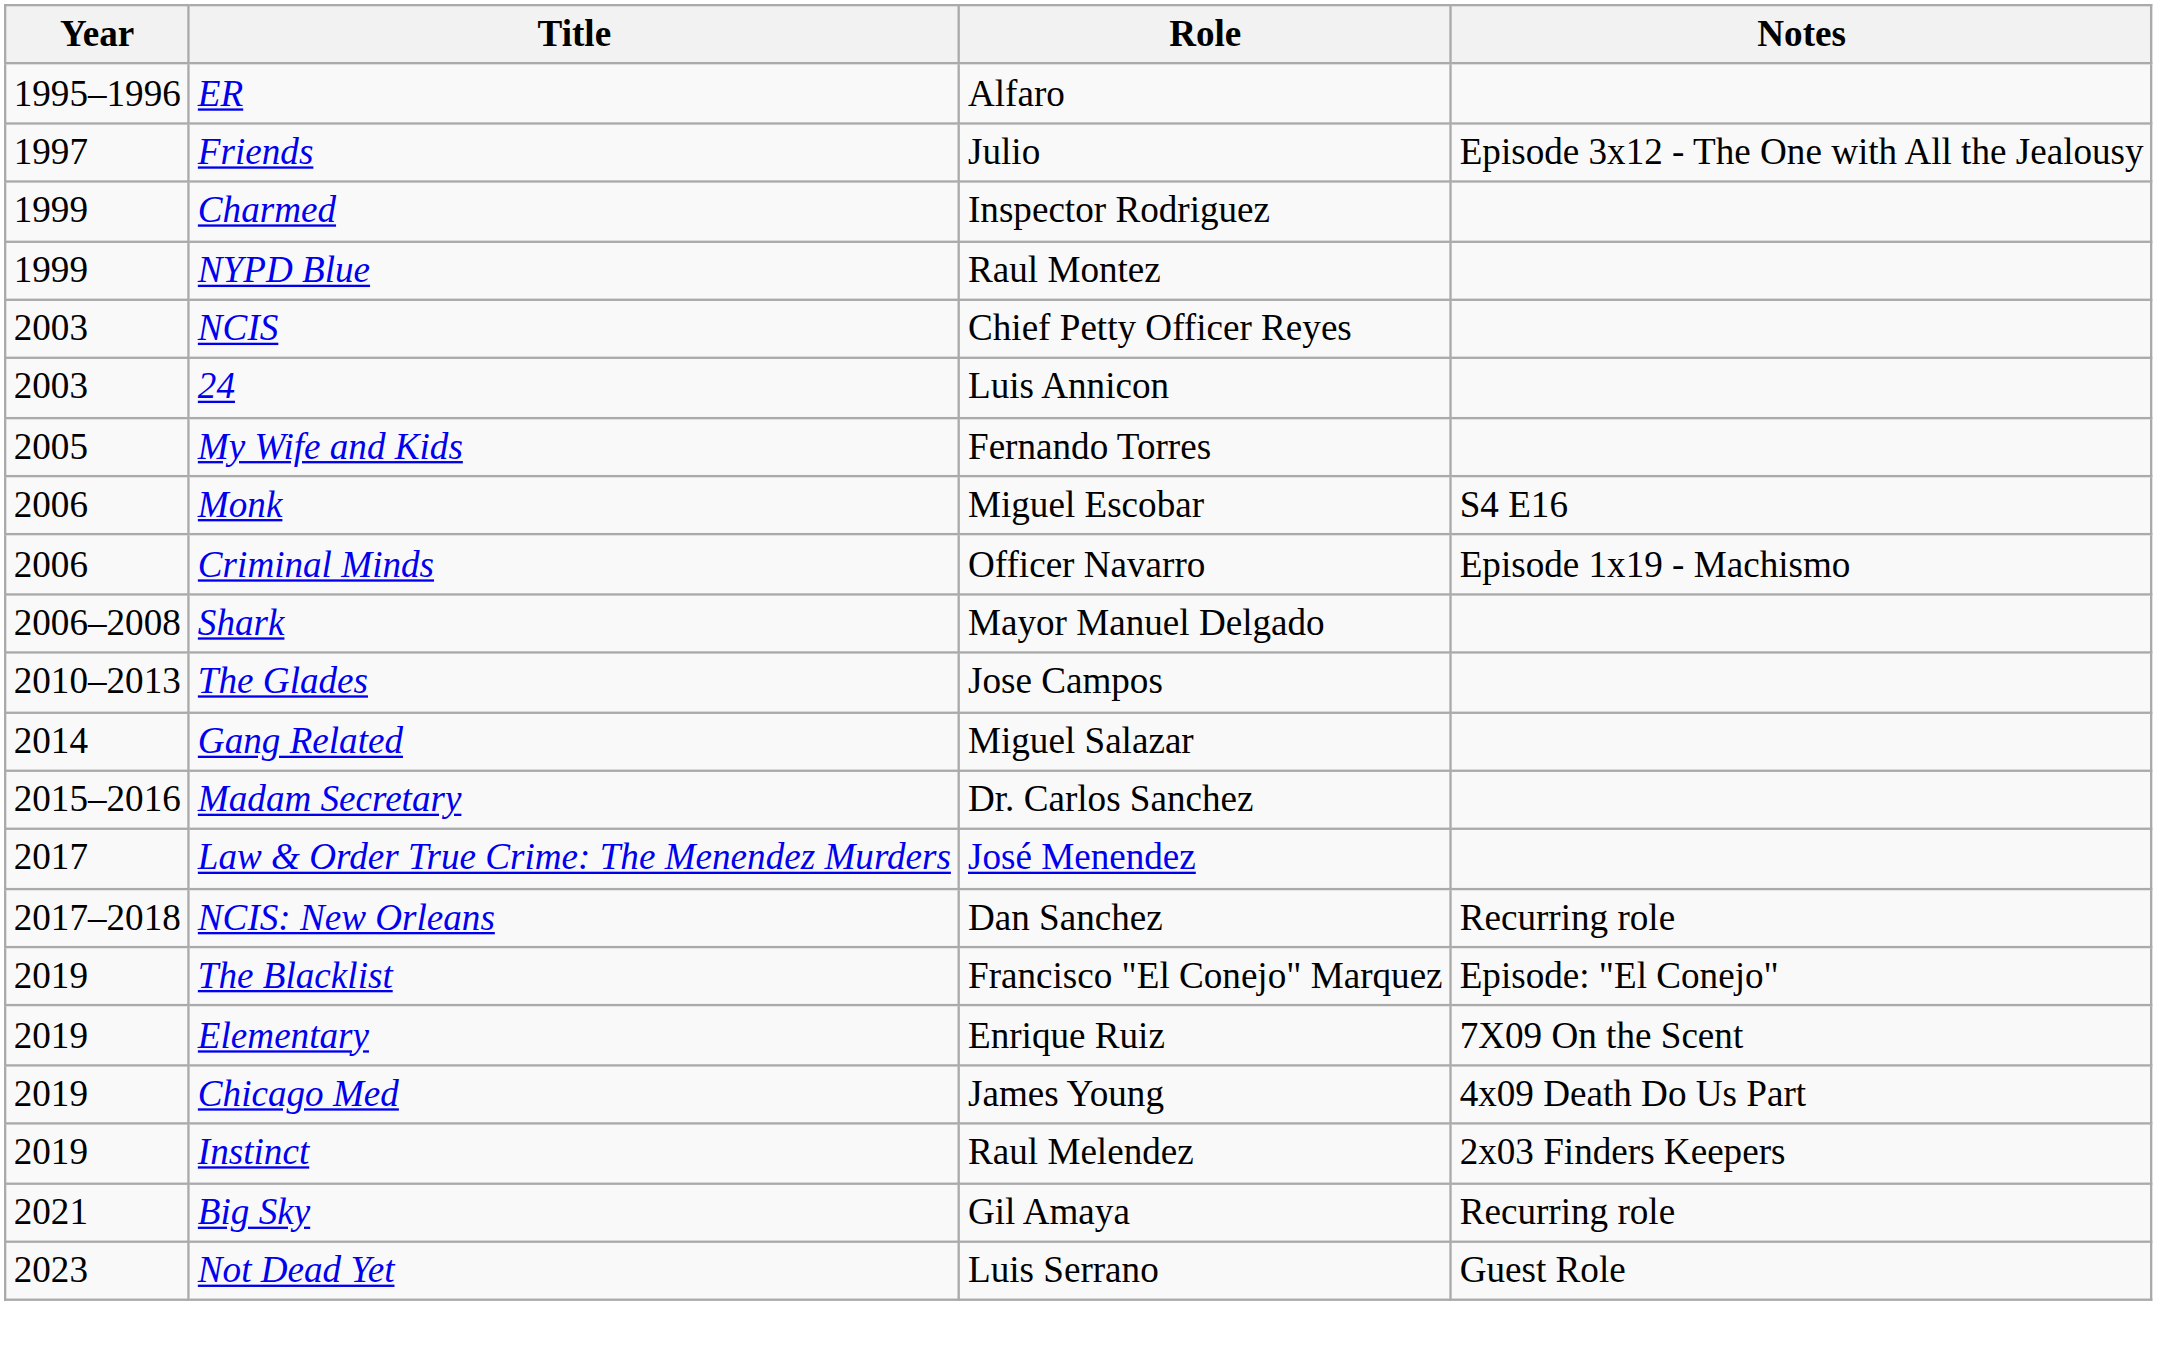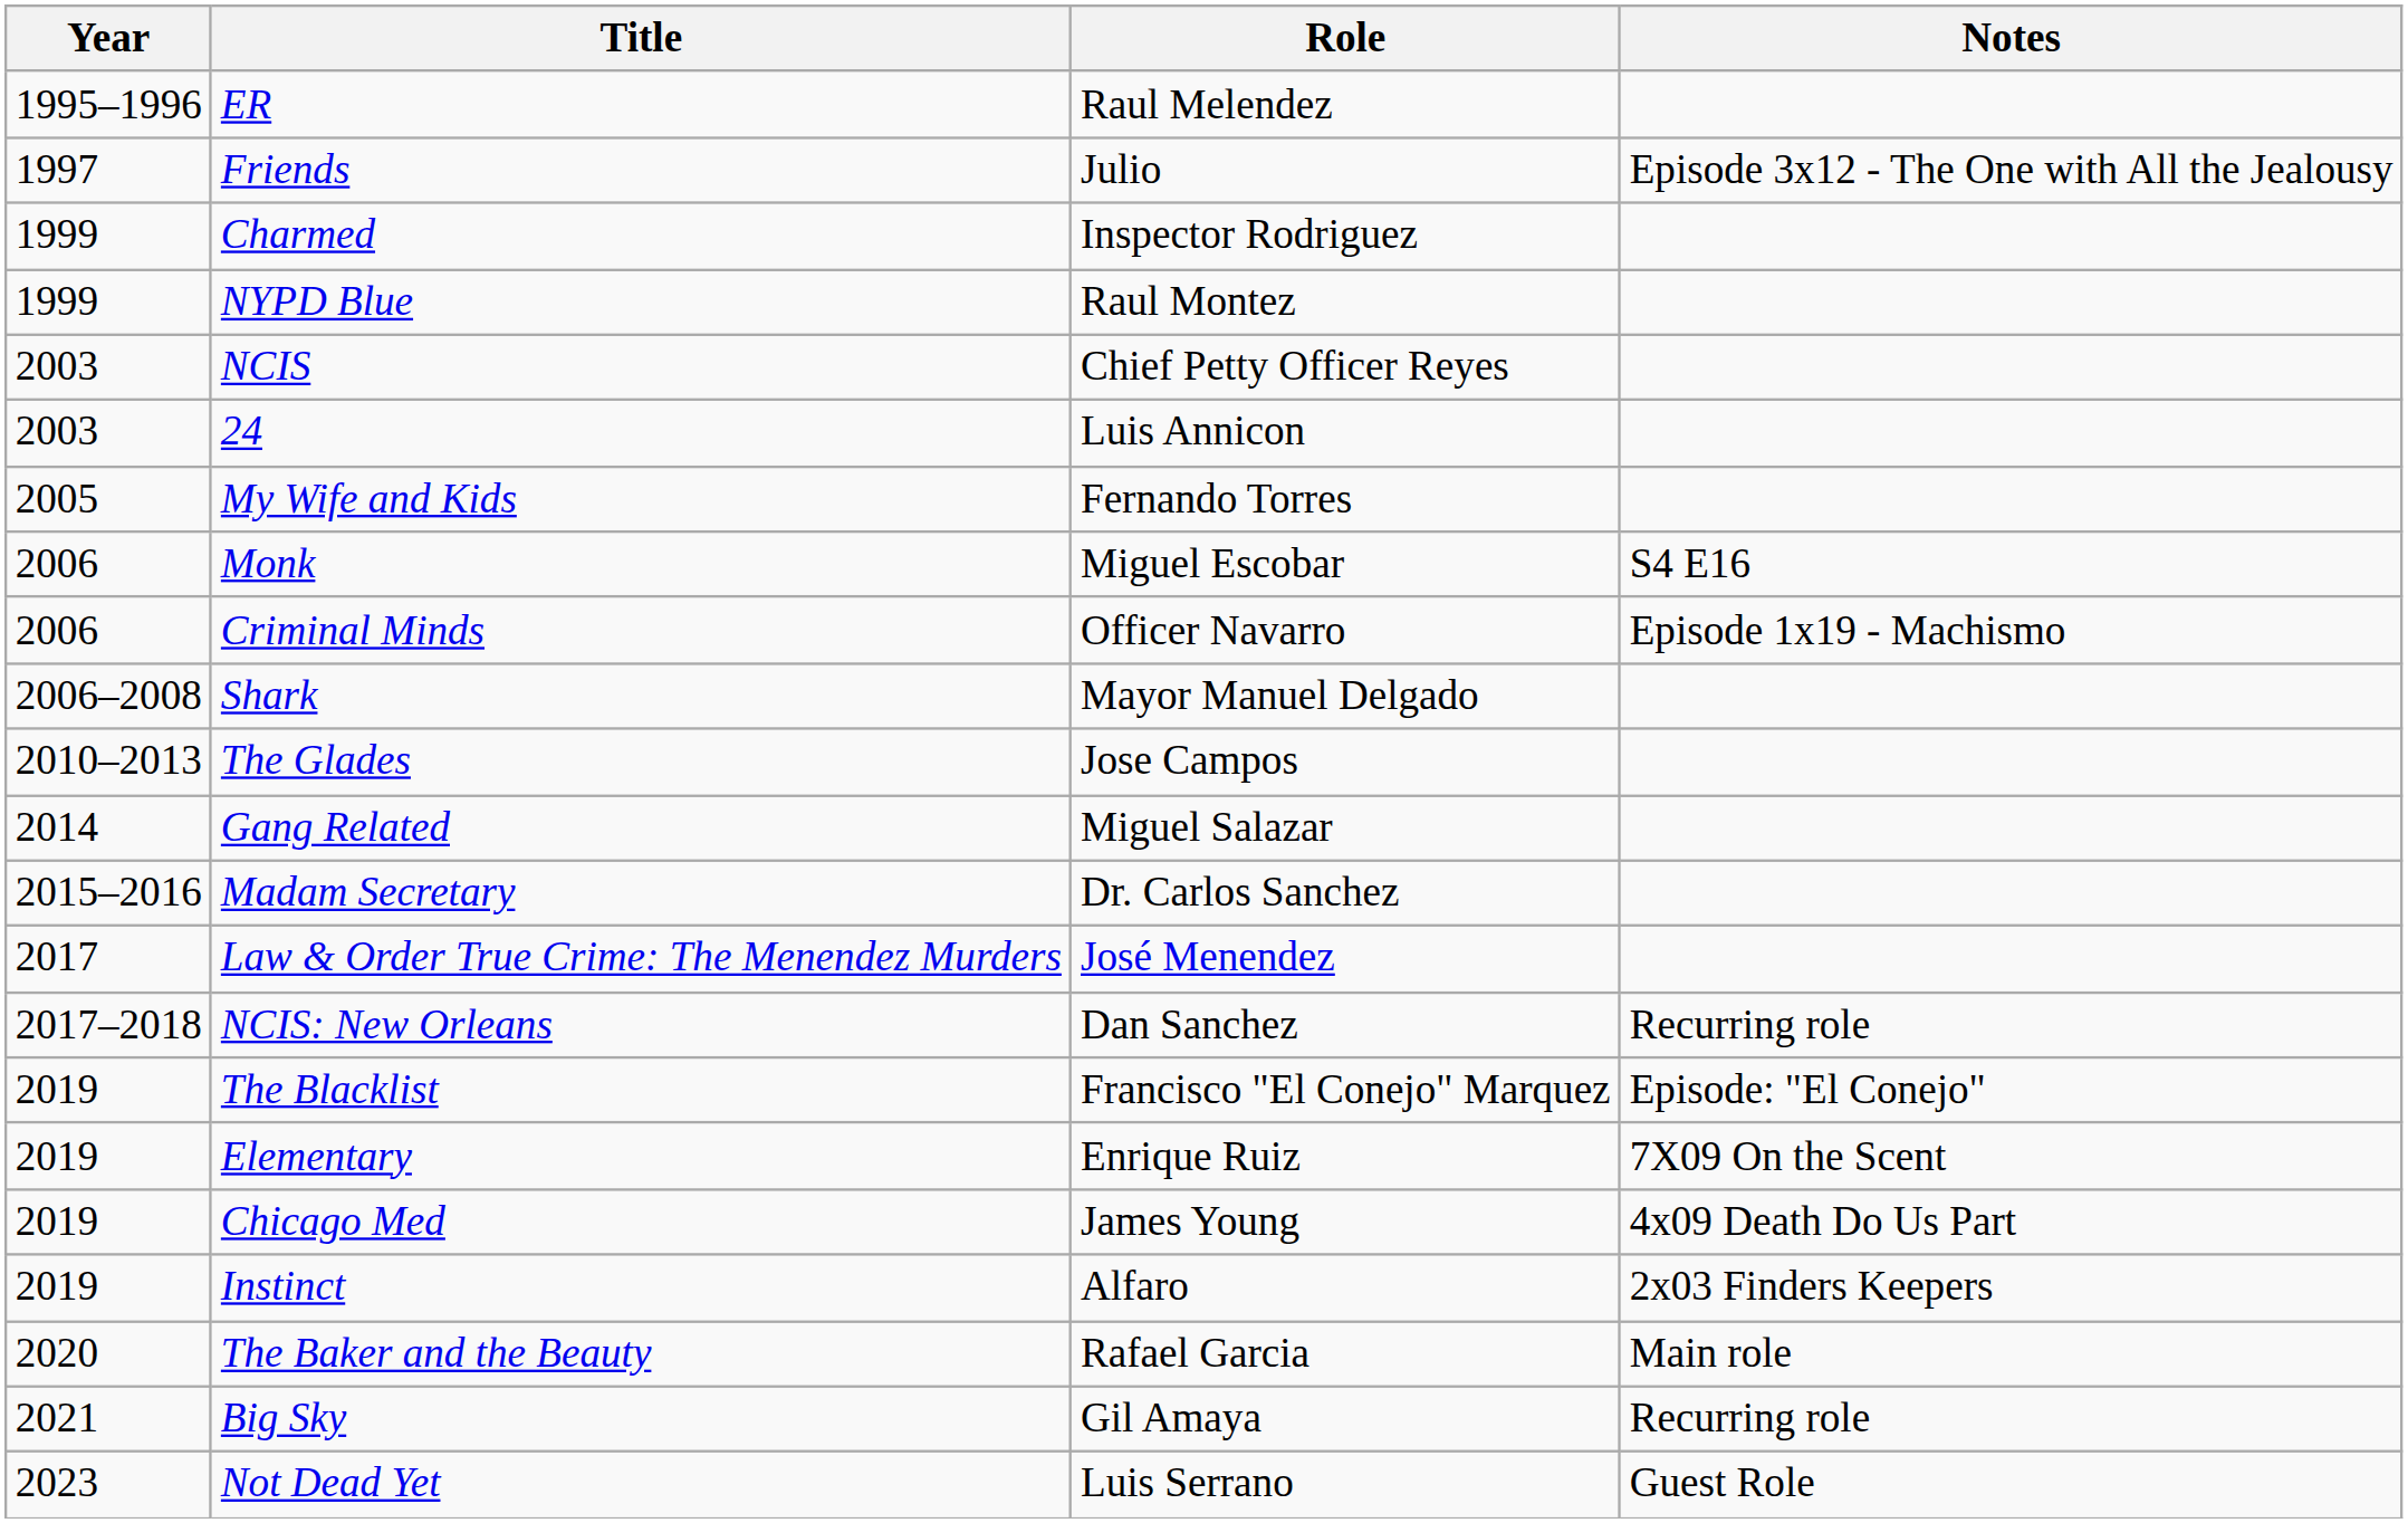ER | Role: Alfaro -> Raul Melendez
Instinct | Role: Raul Melendez -> Alfaro
+ row: 2020 | The Baker and the Beauty | Rafael Garcia | Main role
